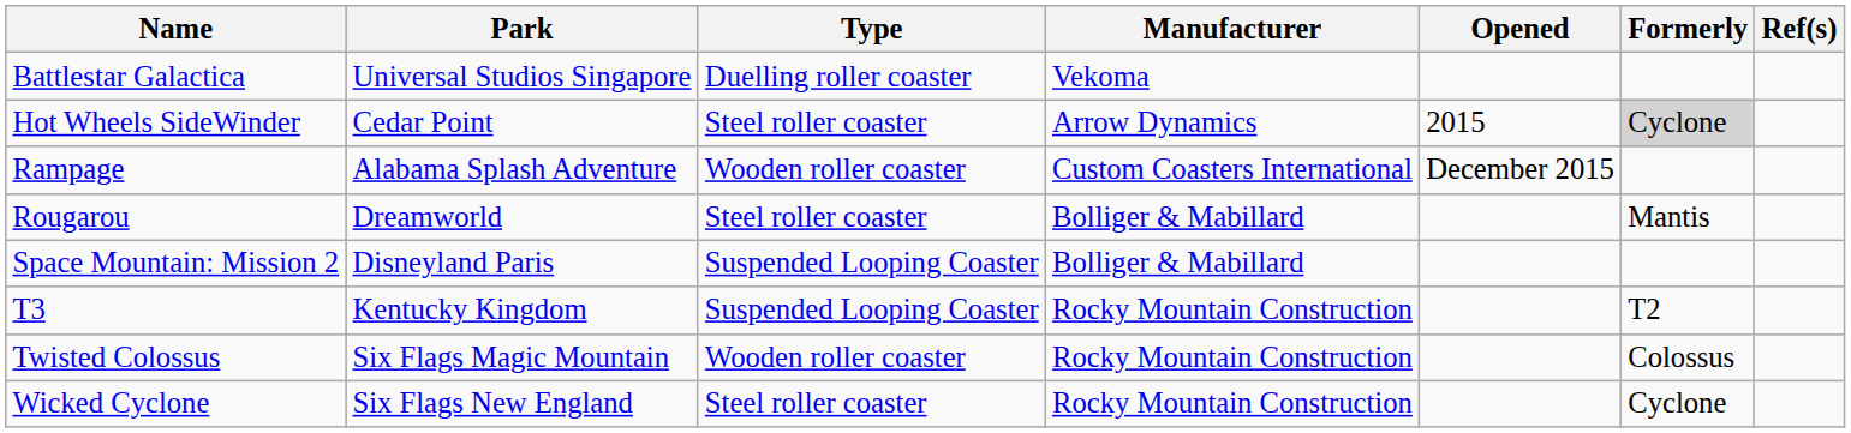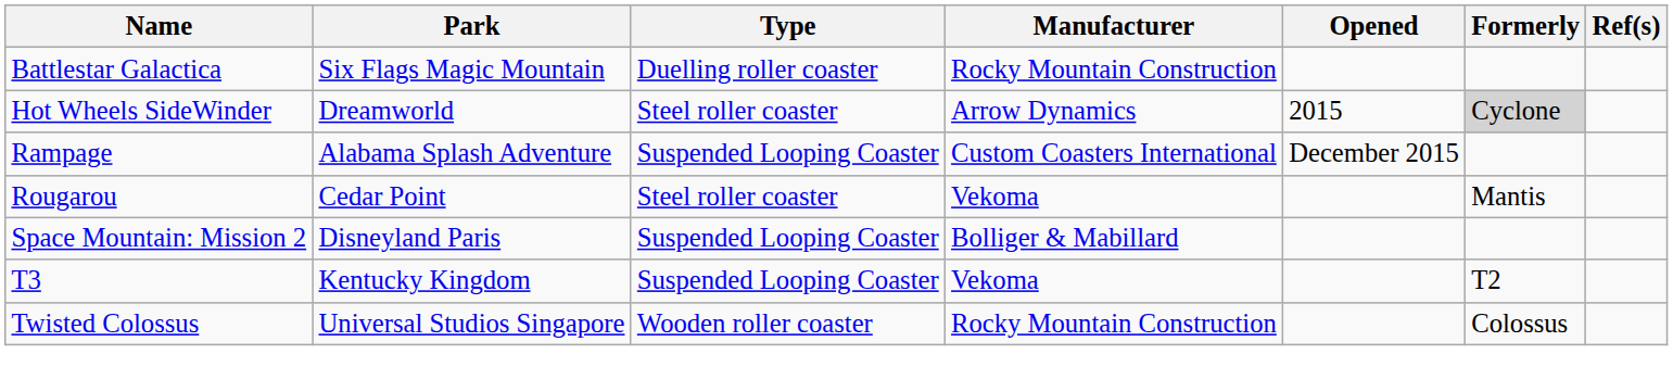Battlestar Galactica | Park: Universal Studios Singapore -> Six Flags Magic Mountain
Battlestar Galactica | Manufacturer: Vekoma -> Rocky Mountain Construction
Hot Wheels SideWinder | Park: Cedar Point -> Dreamworld
Rampage | Type: Wooden roller coaster -> Suspended Looping Coaster
Rougarou | Park: Dreamworld -> Cedar Point
Rougarou | Manufacturer: Bolliger & Mabillard -> Vekoma
T3 | Manufacturer: Rocky Mountain Construction -> Vekoma
Twisted Colossus | Park: Six Flags Magic Mountain -> Universal Studios Singapore
- row: Wicked Cyclone | Six Flags New England | Steel roller coaster | Rocky Mountain Construction | Cyclone
